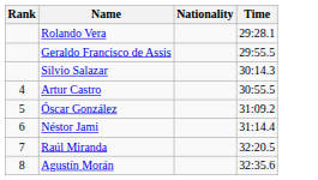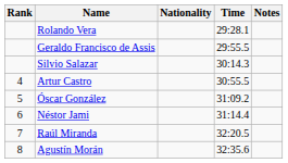+ column: Notes
